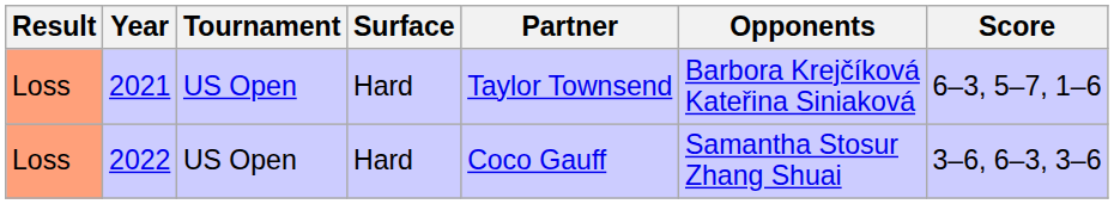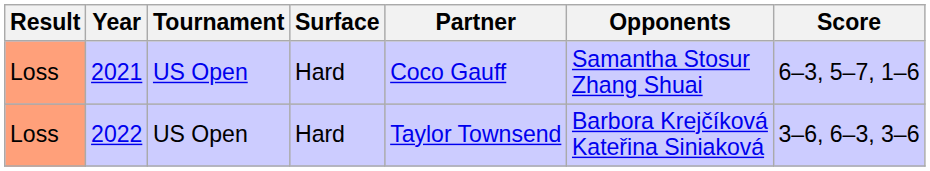2021 | Partner: Taylor Townsend -> Coco Gauff
2021 | Opponents: Barbora Krejčíková Kateřina Siniaková -> Samantha Stosur Zhang Shuai
2022 | Partner: Coco Gauff -> Taylor Townsend
2022 | Opponents: Samantha Stosur Zhang Shuai -> Barbora Krejčíková Kateřina Siniaková
